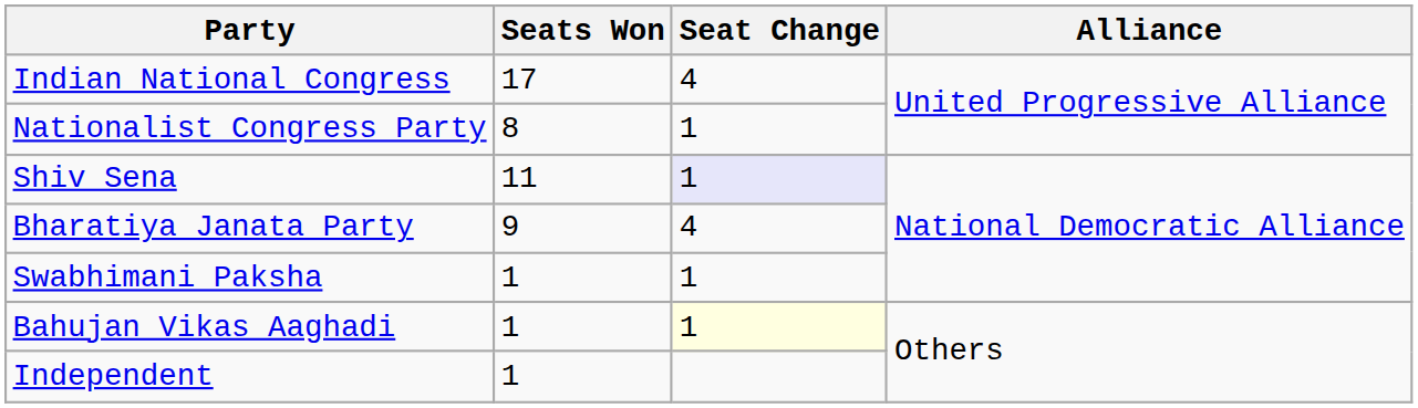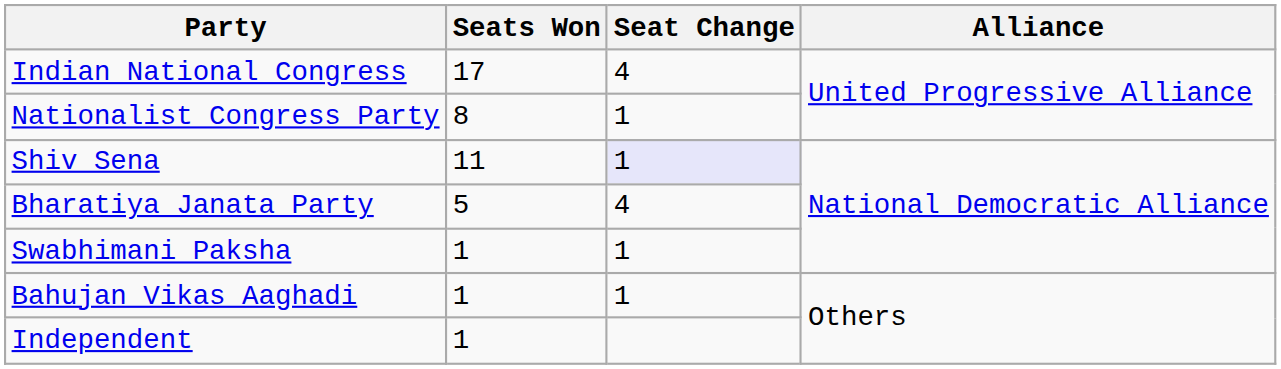Bharatiya Janata Party | Seats Won: 9 -> 5
Bahujan Vikas Aaghadi | Seat Change: lightyellow background -> no background
